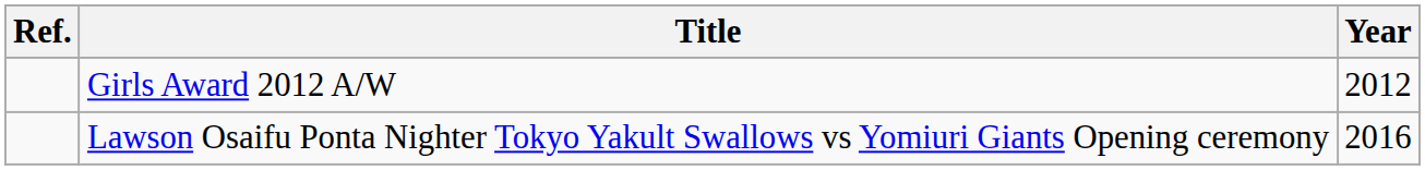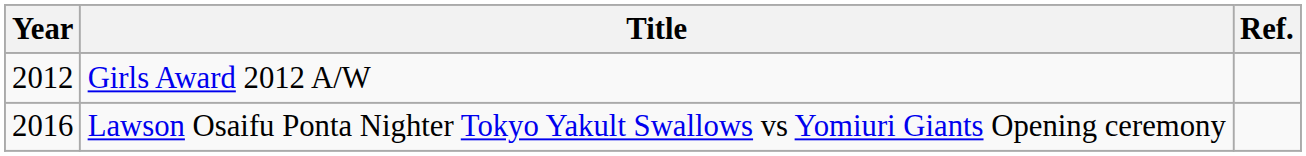columns swapped: Year <-> Ref.
